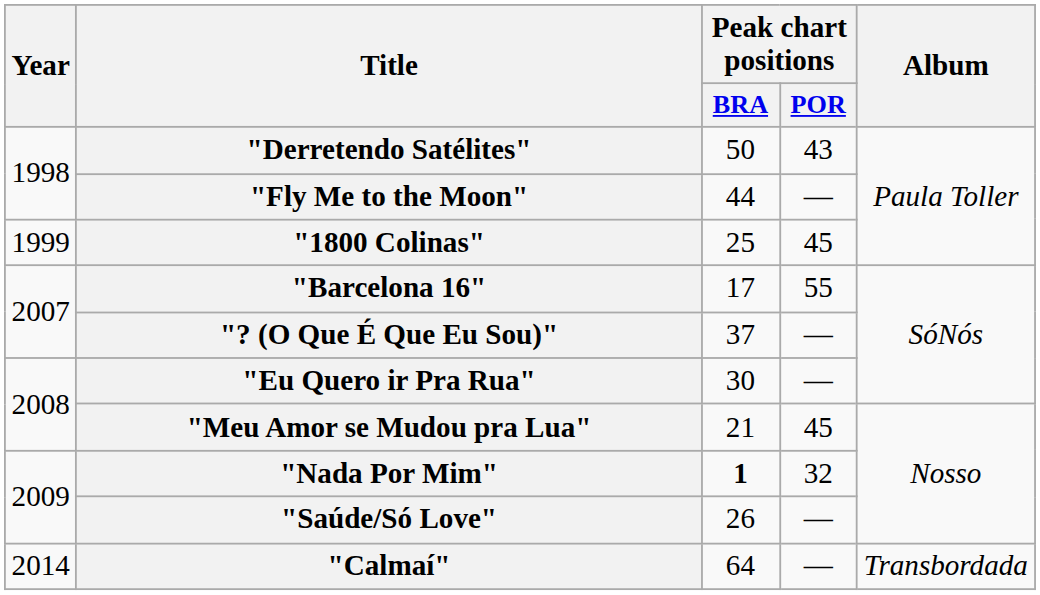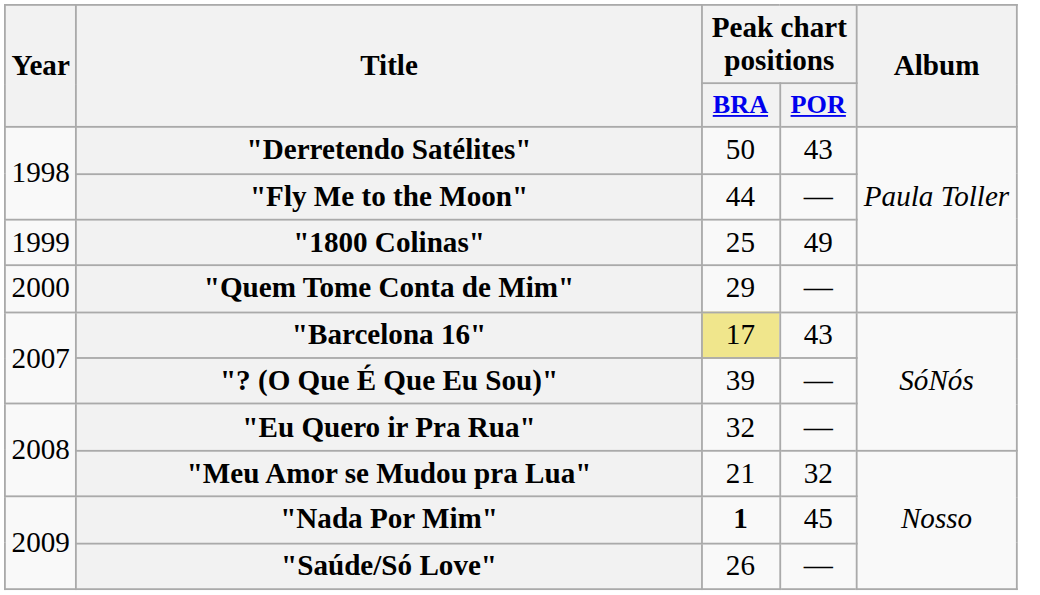"1800 Colinas" | Peak chart positions / POR: 45 -> 49
+ row: 2000 | "Quem Tome Conta de Mim" | 29 | —
"Barcelona 16" | Peak chart positions / BRA: no background -> khaki background
"Barcelona 16" | Peak chart positions / POR: 55 -> 43
"? (O Que É Que Eu Sou)" | Peak chart positions / BRA: 37 -> 39
"Eu Quero ir Pra Rua" | Peak chart positions / BRA: 30 -> 32
"Meu Amor se Mudou pra Lua" | Peak chart positions / POR: 45 -> 32
"Nada Por Mim" | Peak chart positions / POR: 32 -> 45
- row: 2014 | "Calmaí" | 64 | — | Transbordada
